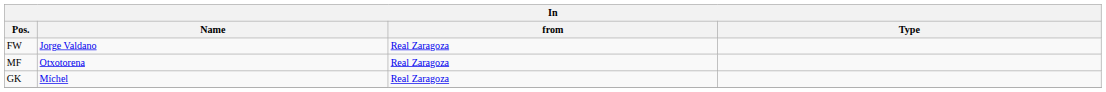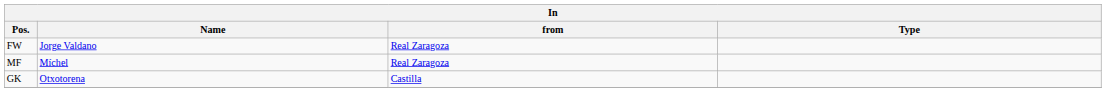MF | Name: Otxotorena -> Míchel
GK | Name: Míchel -> Otxotorena
GK | from: Real Zaragoza -> Castilla
